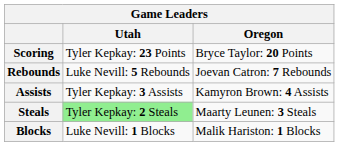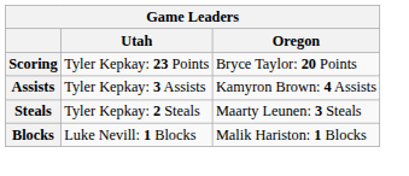- row: Rebounds | Luke Nevill: 5 Rebounds | Joevan Catron: 7 Rebounds
Steals | Utah: lightgreen background -> no background
